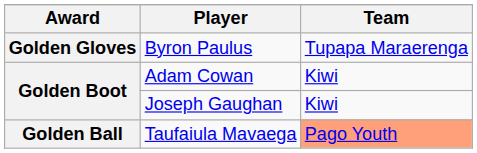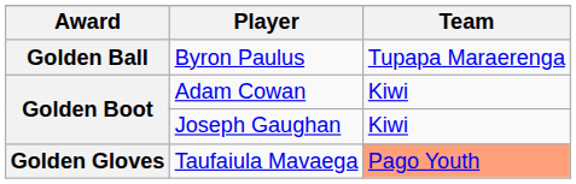Byron Paulus | Award: Golden Gloves -> Golden Ball
Taufaiula Mavaega | Award: Golden Ball -> Golden Gloves
